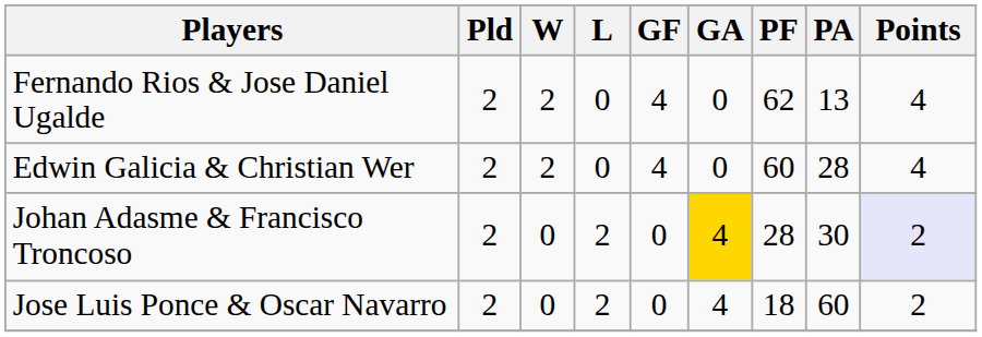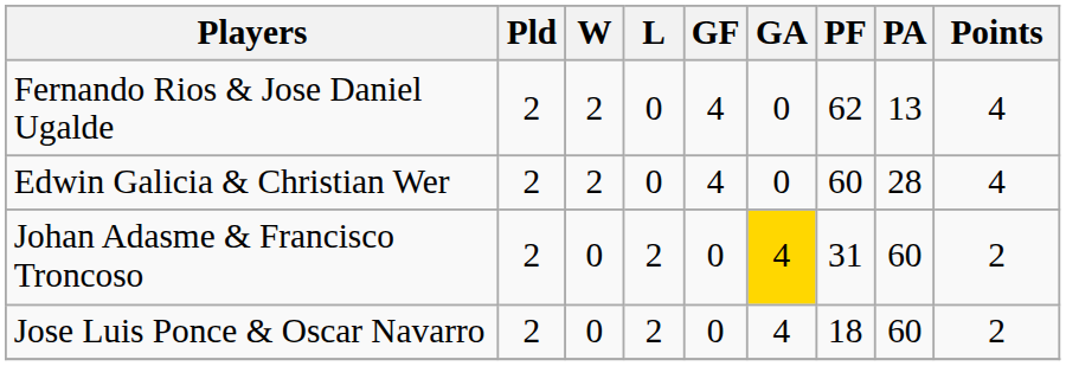Johan Adasme & Francisco Troncoso | PF: 28 -> 31
Johan Adasme & Francisco Troncoso | PA: 30 -> 60
Johan Adasme & Francisco Troncoso | Points: lavender background -> no background
